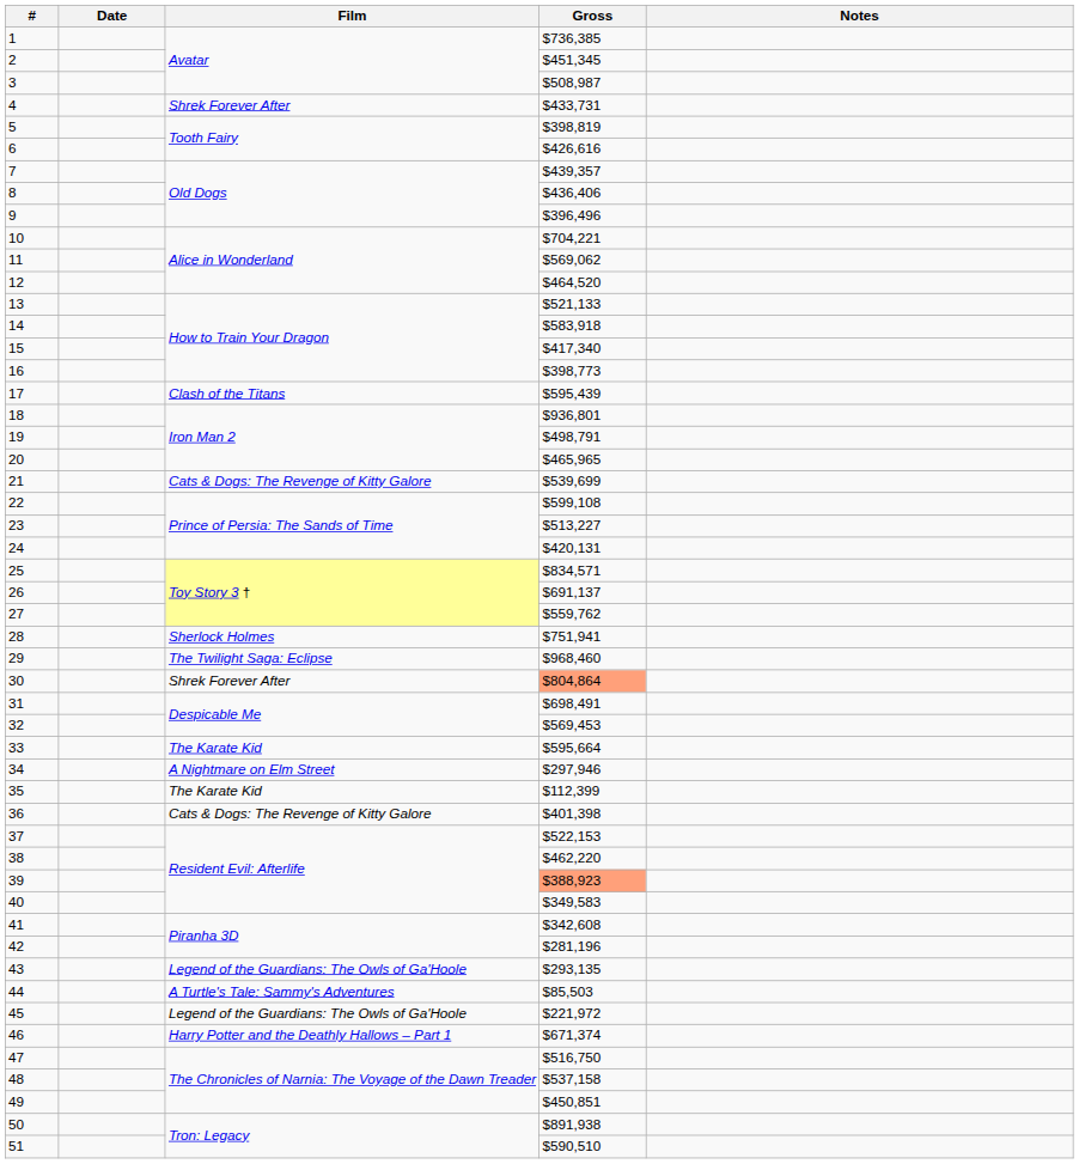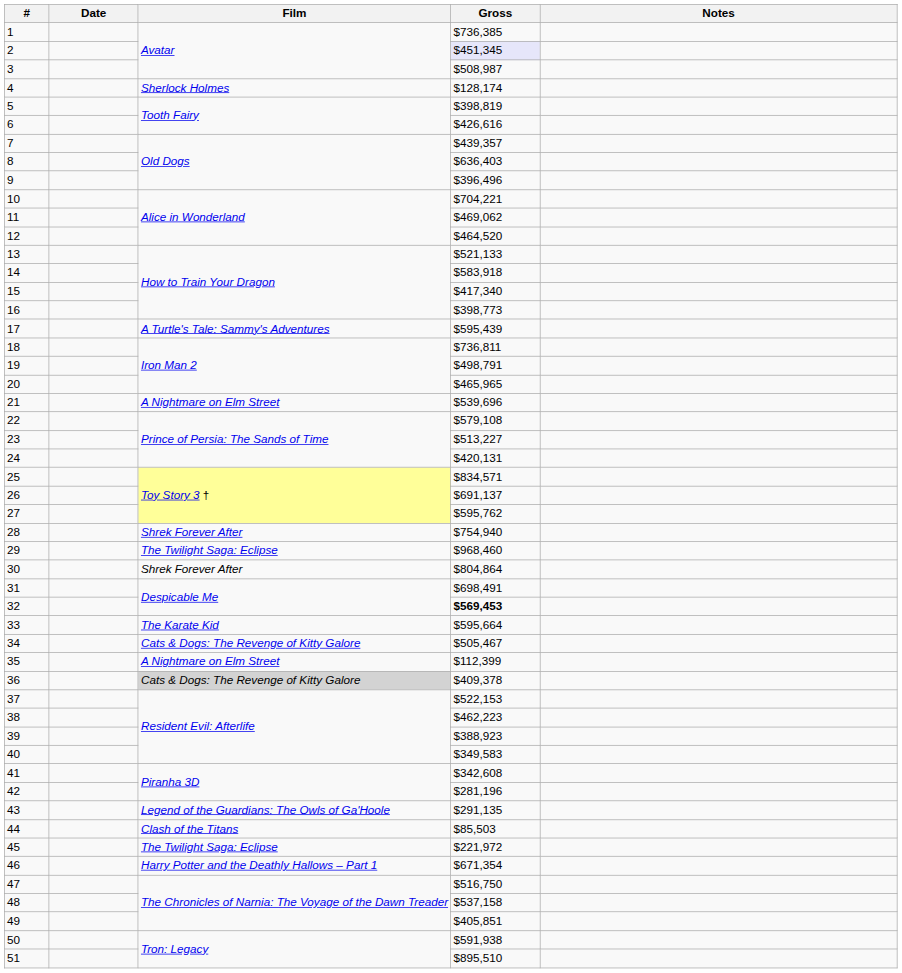2 | Gross: no background -> lavender background
4 | Film: Shrek Forever After -> Sherlock Holmes
4 | Gross: $433,731 -> $128,174
8 | Gross: $436,406 -> $636,403
11 | Gross: $569,062 -> $469,062
17 | Film: Clash of the Titans -> A Turtle's Tale: Sammy's Adventures
18 | Gross: $936,801 -> $736,811
21 | Film: Cats & Dogs: The Revenge of Kitty Galore -> A Nightmare on Elm Street
21 | Gross: $539,699 -> $539,696
22 | Gross: $599,108 -> $579,108
27 | Gross: $559,762 -> $595,762
28 | Film: Sherlock Holmes -> Shrek Forever After
28 | Gross: $751,941 -> $754,940
30 | Gross: lightsalmon background -> no background
32 | Gross: normal -> bold
34 | Film: A Nightmare on Elm Street -> Cats & Dogs: The Revenge of Kitty Galore
34 | Gross: $297,946 -> $505,467
35 | Film: The Karate Kid -> A Nightmare on Elm Street
36 | Film: no background -> lightgrey background
36 | Gross: $401,398 -> $409,378
38 | Gross: $462,220 -> $462,223
39 | Gross: lightsalmon background -> no background
43 | Gross: $293,135 -> $291,135
44 | Film: A Turtle's Tale: Sammy's Adventures -> Clash of the Titans
45 | Film: Legend of the Guardians: The Owls of Ga'Hoole -> The Twilight Saga: Eclipse
46 | Gross: $671,374 -> $671,354
49 | Gross: $450,851 -> $405,851
50 | Gross: $891,938 -> $591,938
51 | Gross: $590,510 -> $895,510
